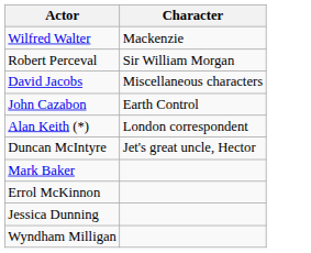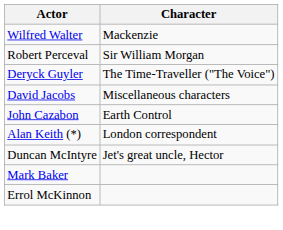+ row: Deryck Guyler | The Time-Traveller ("The Voice")
- row: Jessica Dunning
- row: Wyndham Milligan
